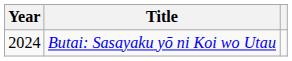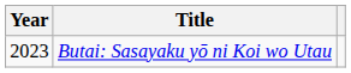Butai: Sasayaku yō ni Koi wo Utau | Year: 2024 -> 2023
